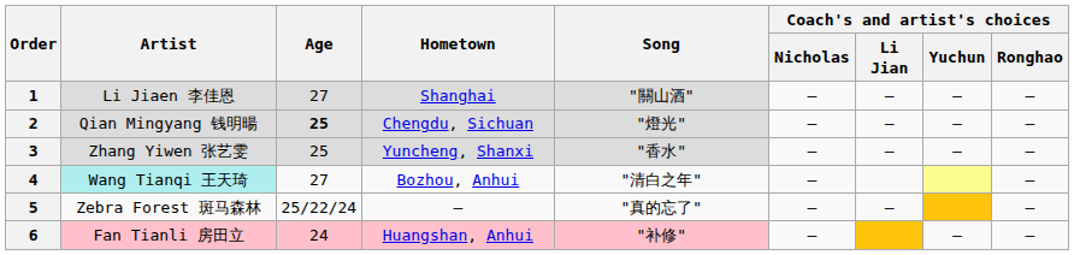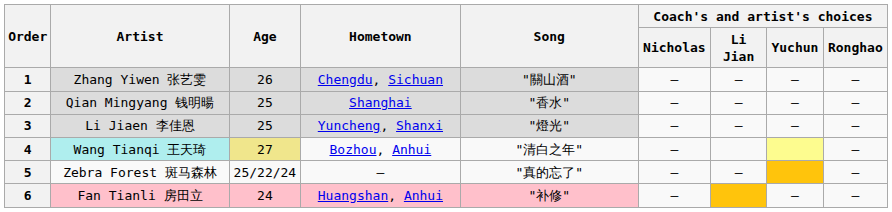1 | Artist: Li Jiaen 李佳恩 -> Zhang Yiwen 张艺雯
1 | Age: 27 -> 26
1 | Hometown: Shanghai -> Chengdu, Sichuan
2 | Age: bold -> normal
2 | Hometown: Chengdu, Sichuan -> Shanghai
2 | Song: "燈光" -> "香水"
3 | Artist: Zhang Yiwen 张艺雯 -> Li Jiaen 李佳恩
3 | Song: "香水" -> "燈光"
4 | Age: no background -> khaki background
